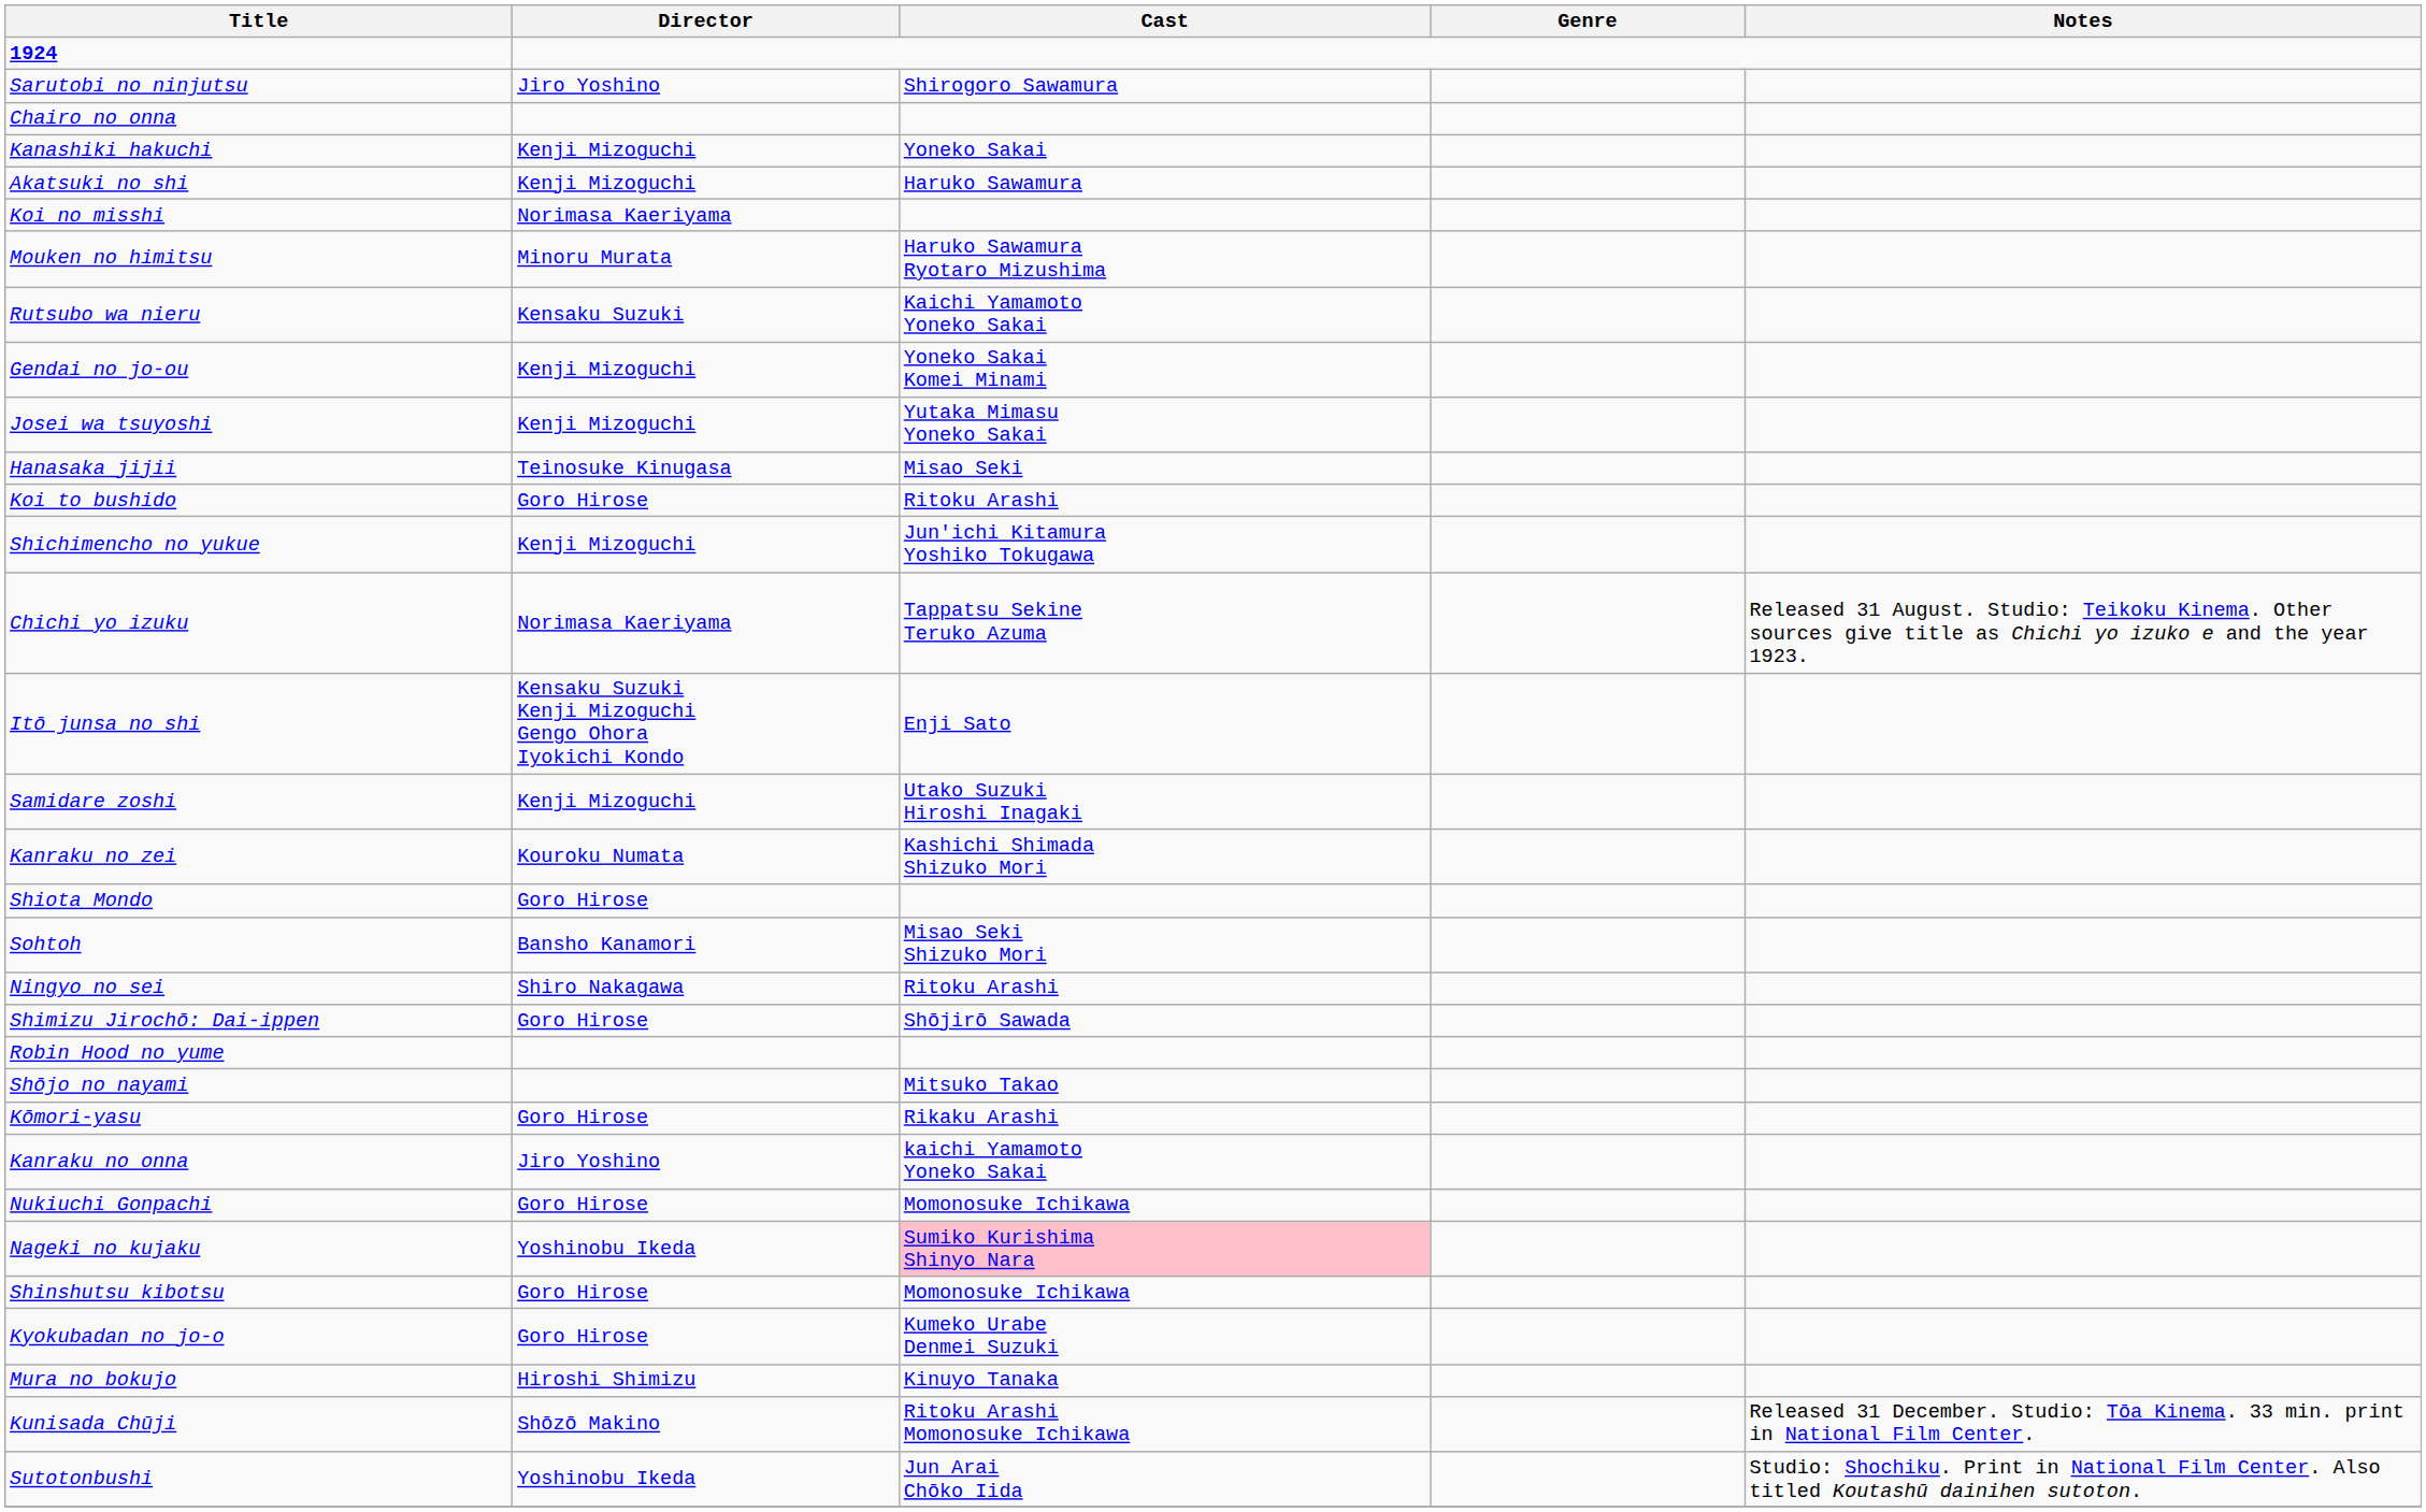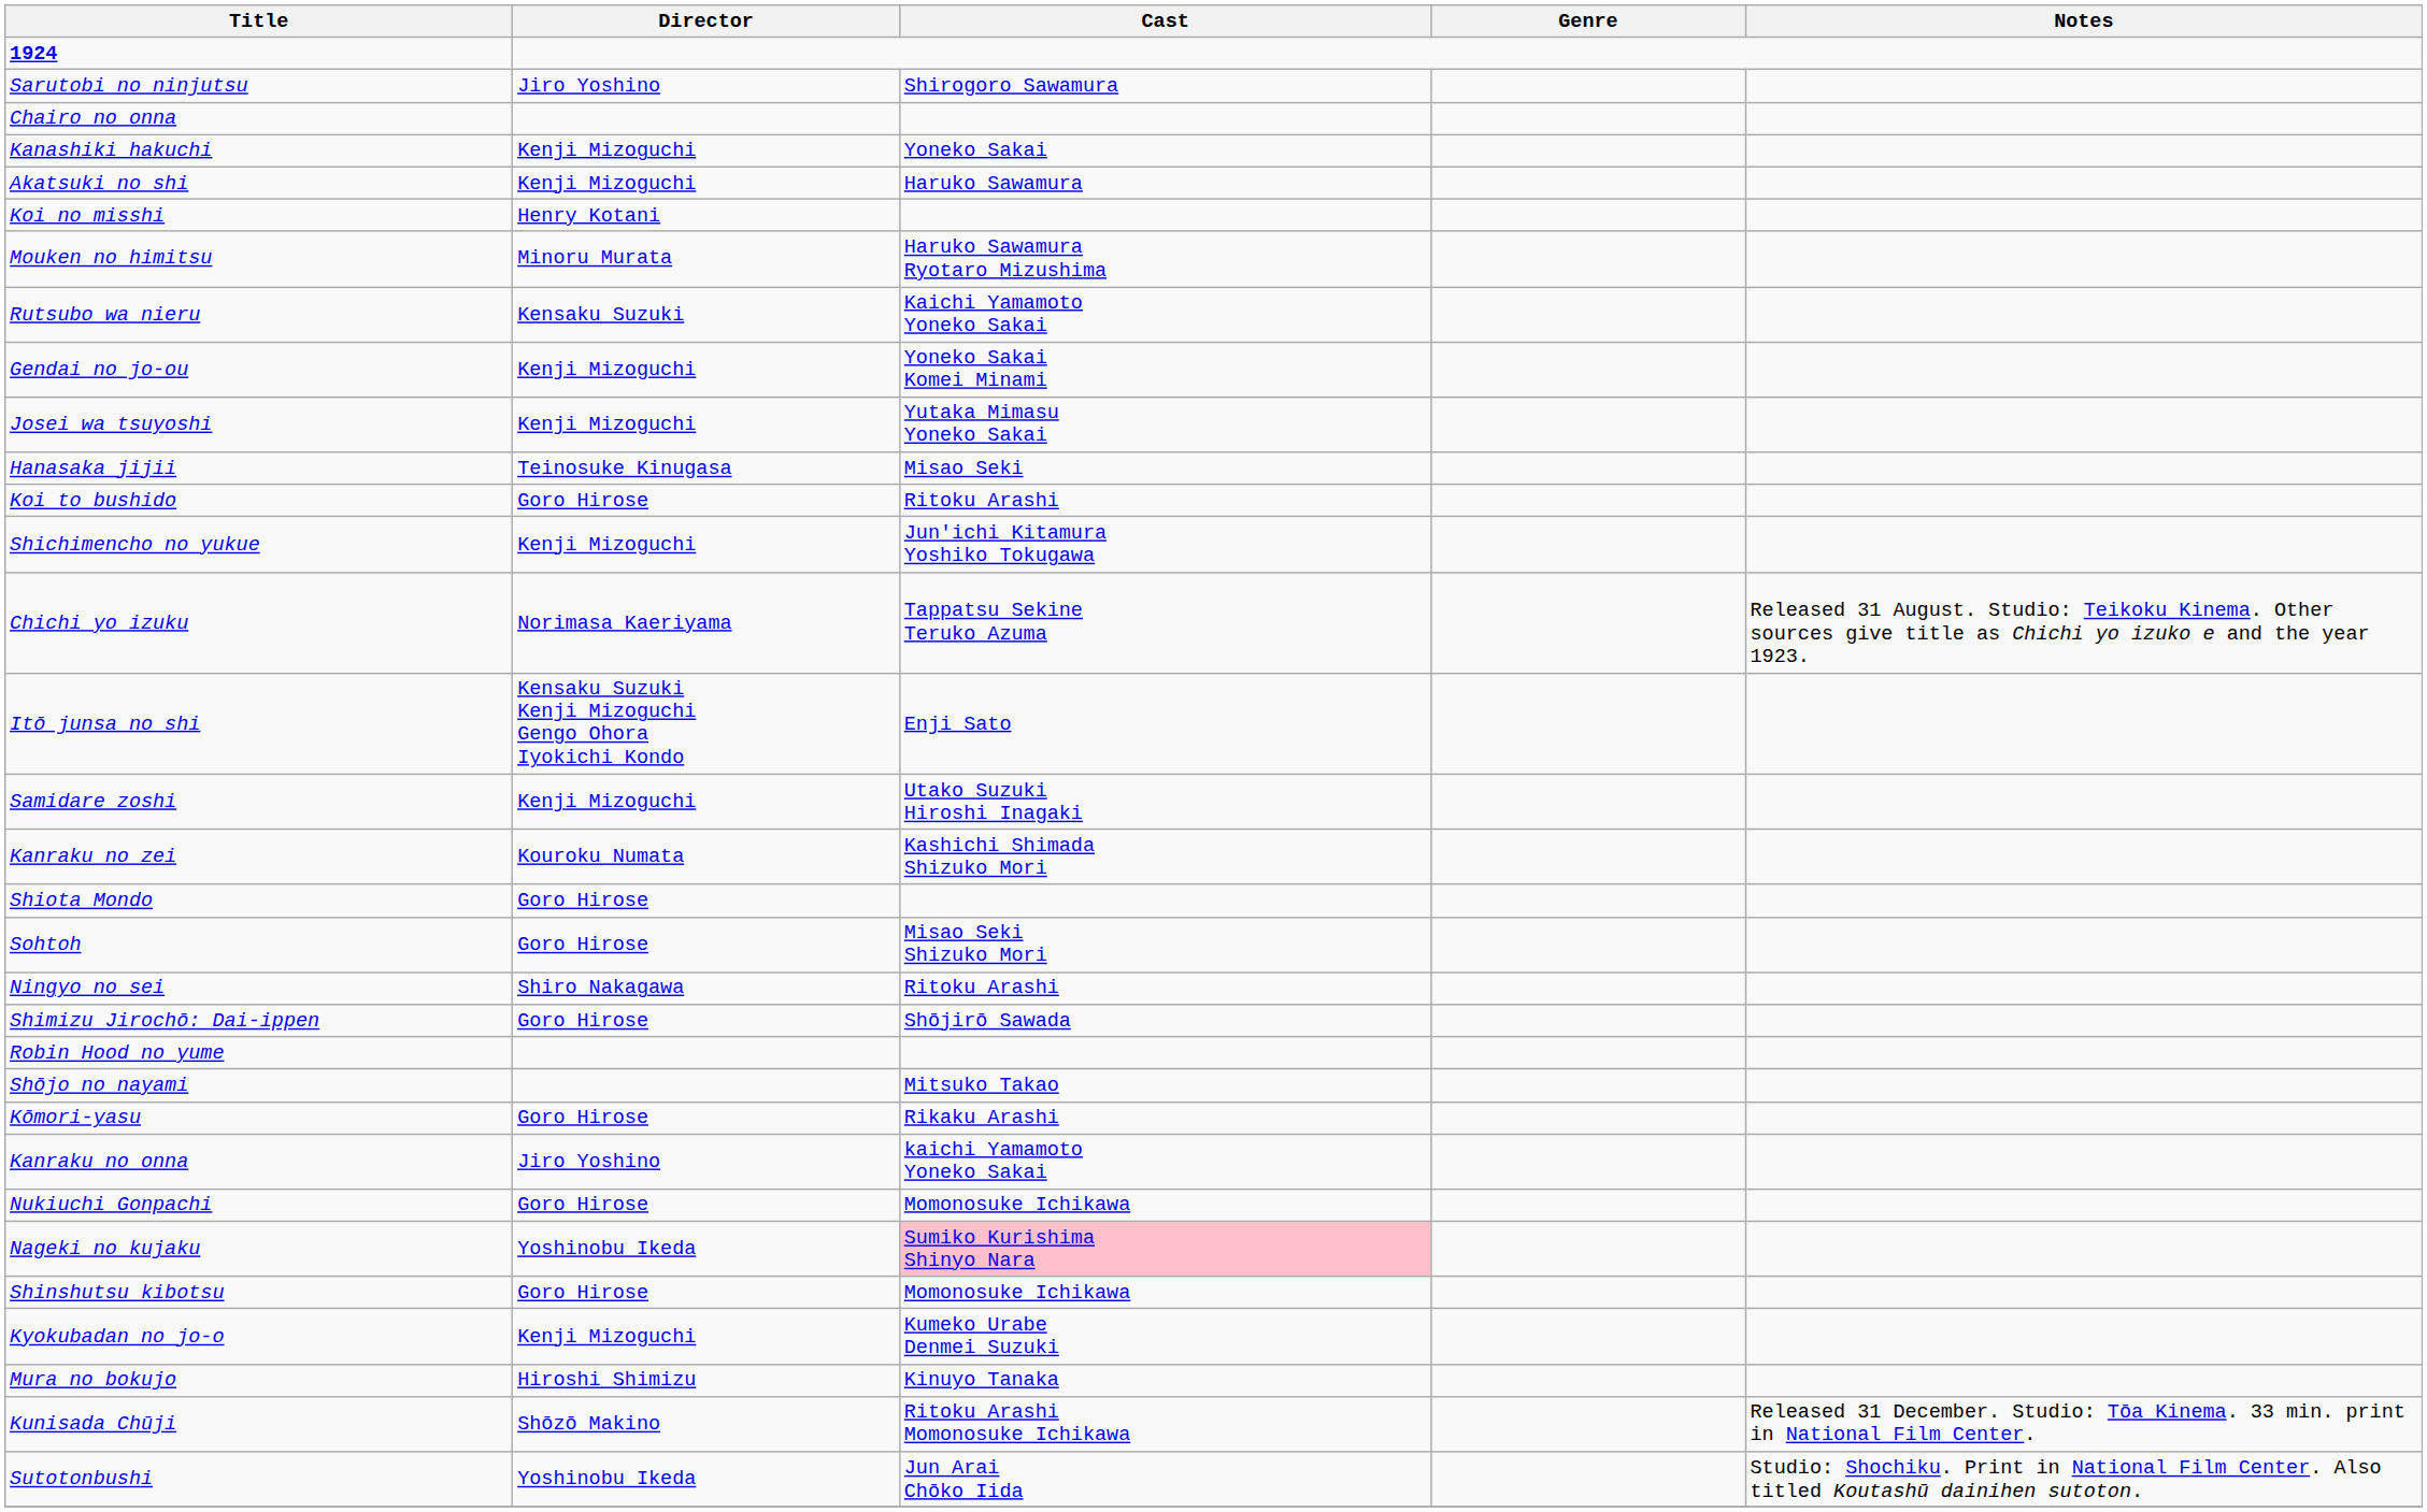Koi no misshi | Director: Norimasa Kaeriyama -> Henry Kotani
Sohtoh | Director: Bansho Kanamori -> Goro Hirose
Kyokubadan no jo-o | Director: Goro Hirose -> Kenji Mizoguchi
